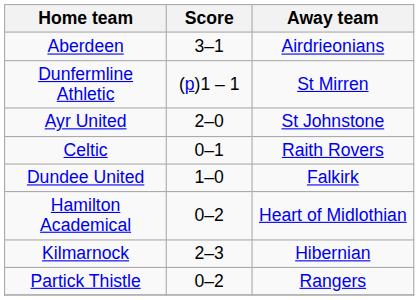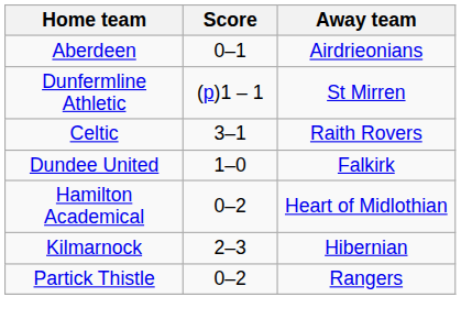Aberdeen | Score: 3–1 -> 0–1
- row: Ayr United | 2–0 | St Johnstone
Celtic | Score: 0–1 -> 3–1
